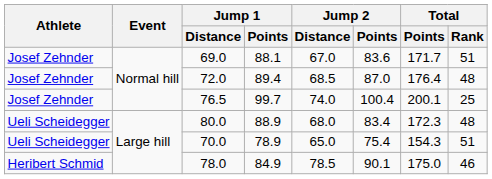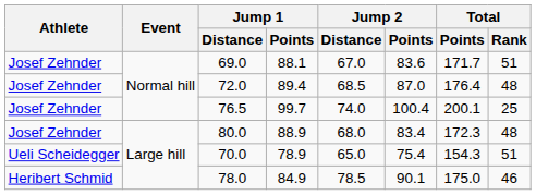80.0 | Athlete: Ueli Scheidegger -> Josef Zehnder
